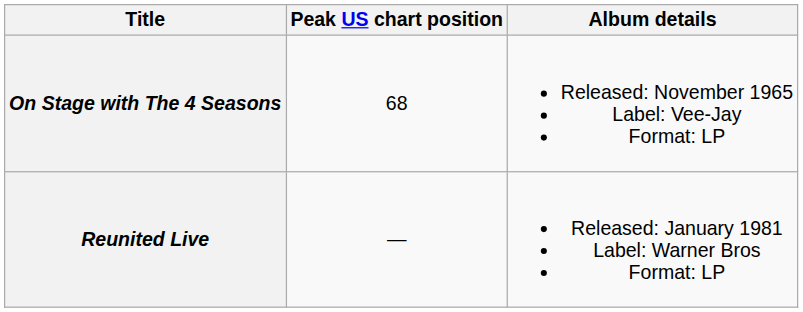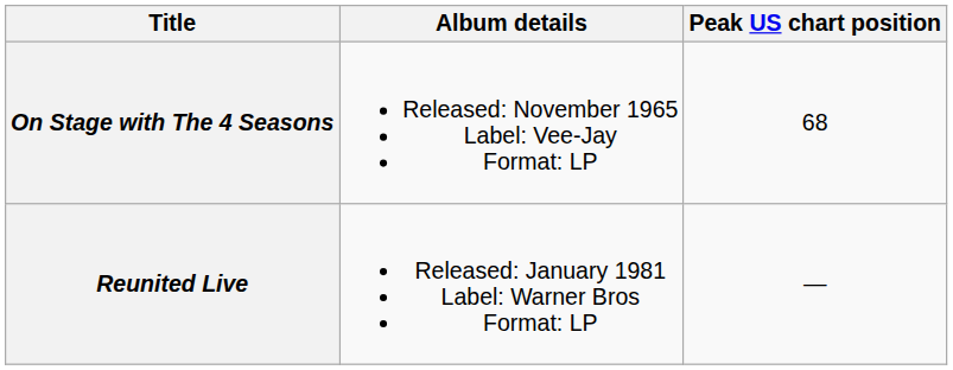columns swapped: Album details <-> Peak US chart position
